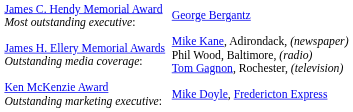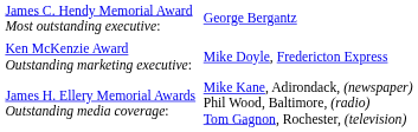rows swapped: James H. Ellery Memorial Awards Outstanding media coverage: <-> Ken McKenzie Award Outstanding marketing executive:
